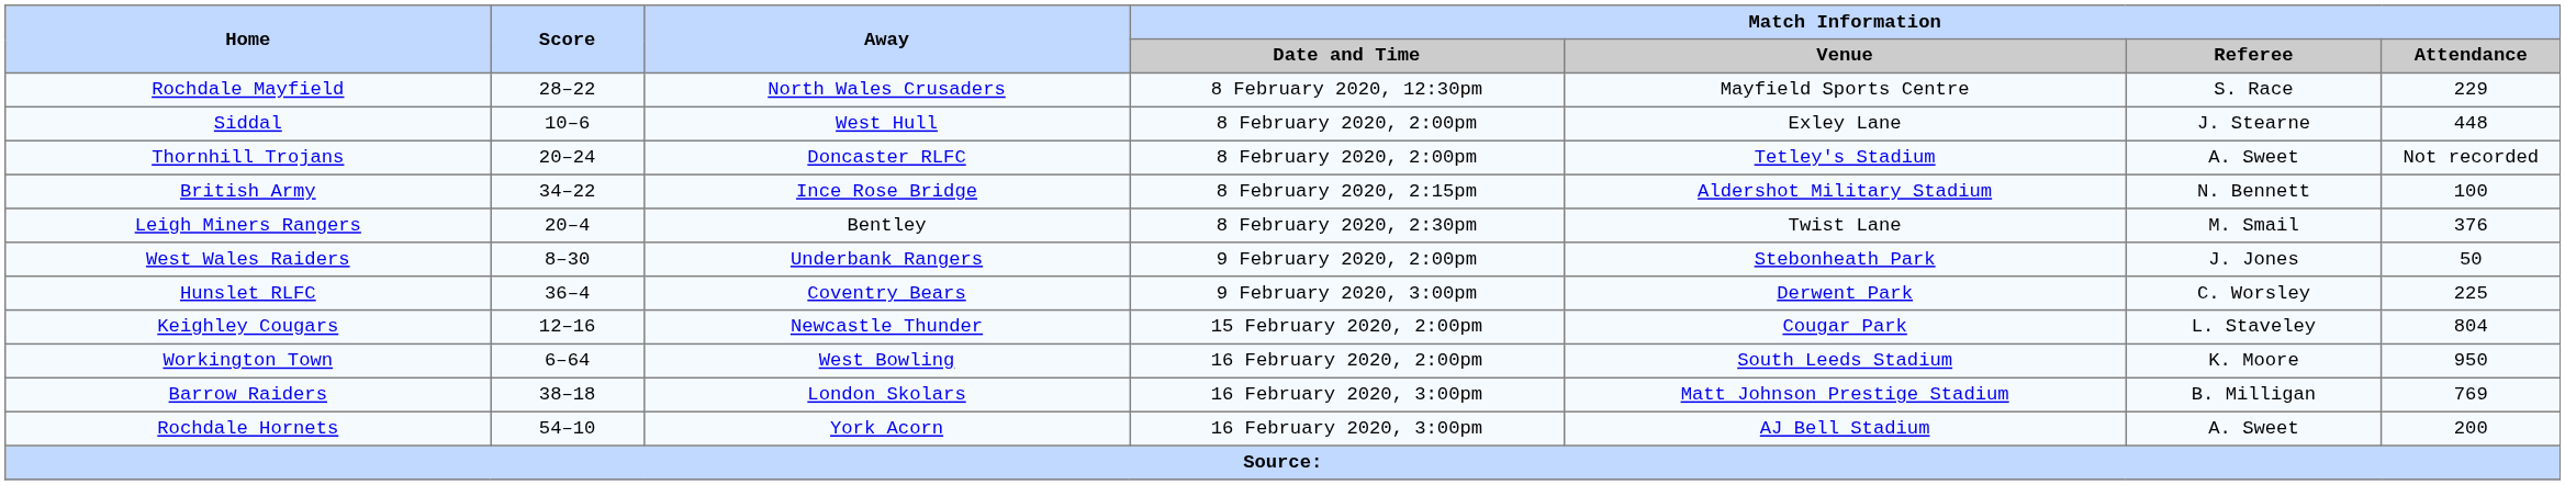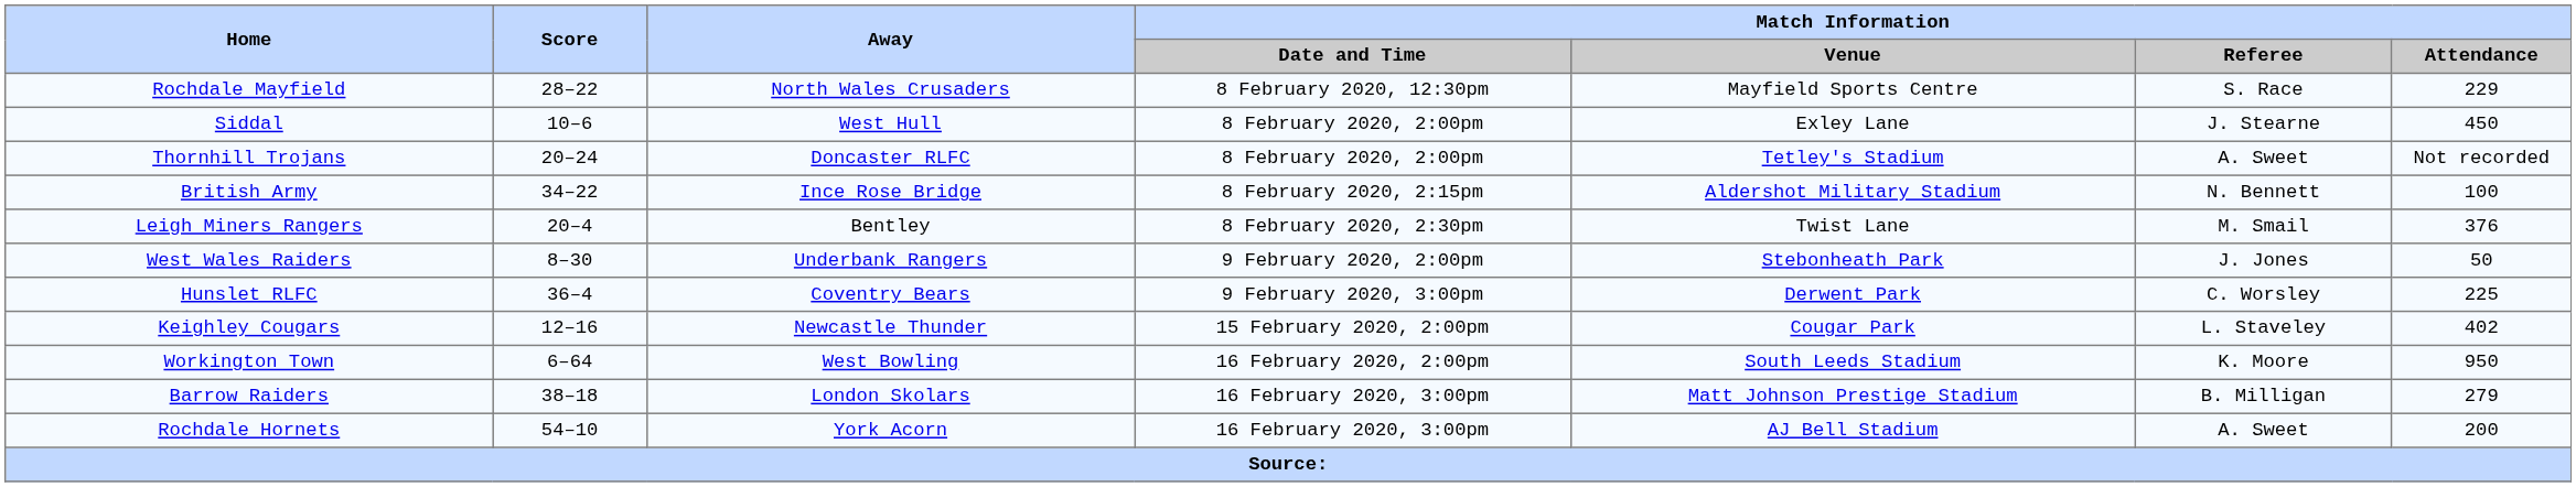Siddal | Match Information / Attendance: 448 -> 450
Keighley Cougars | Match Information / Attendance: 804 -> 402
Barrow Raiders | Match Information / Attendance: 769 -> 279
